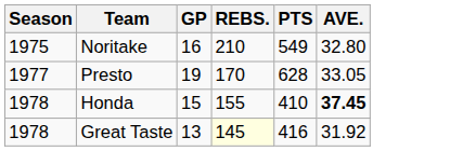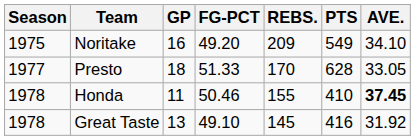+ column: FG-PCT | 49.20 | 51.33 | 50.46 | 49.10
Noritake | REBS.: 210 -> 209
Noritake | AVE.: 32.80 -> 34.10
Presto | GP: 19 -> 18
Honda | GP: 15 -> 11
Great Taste | REBS.: lightyellow background -> no background
